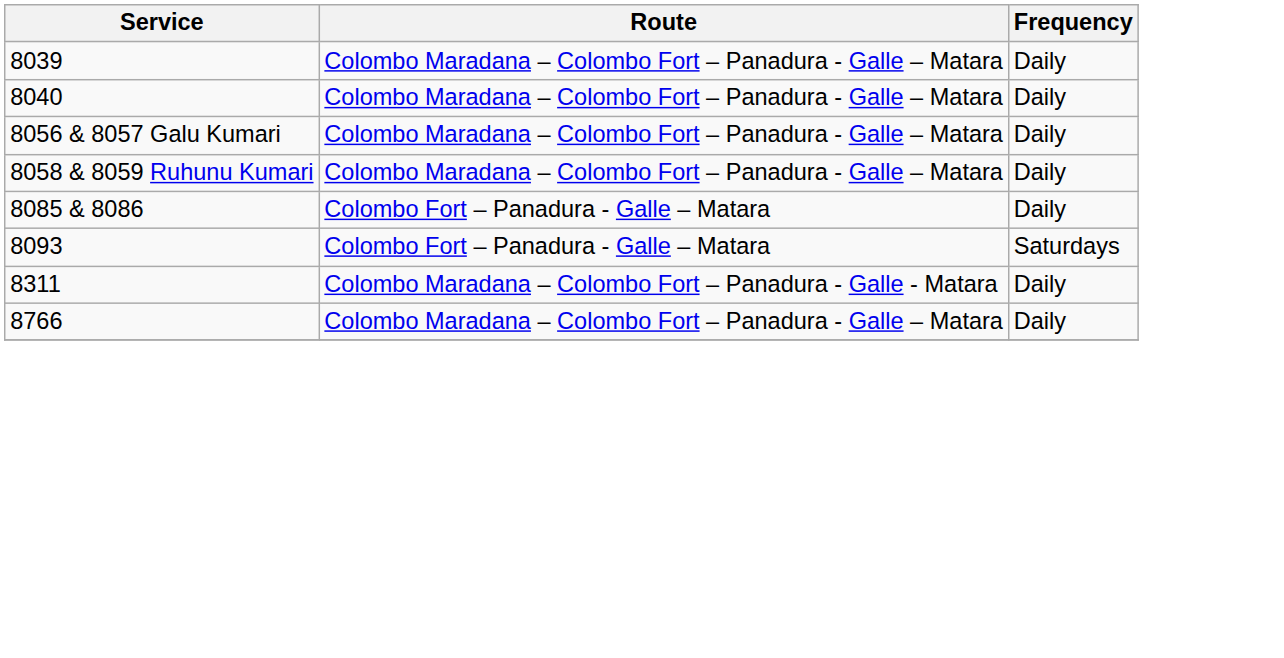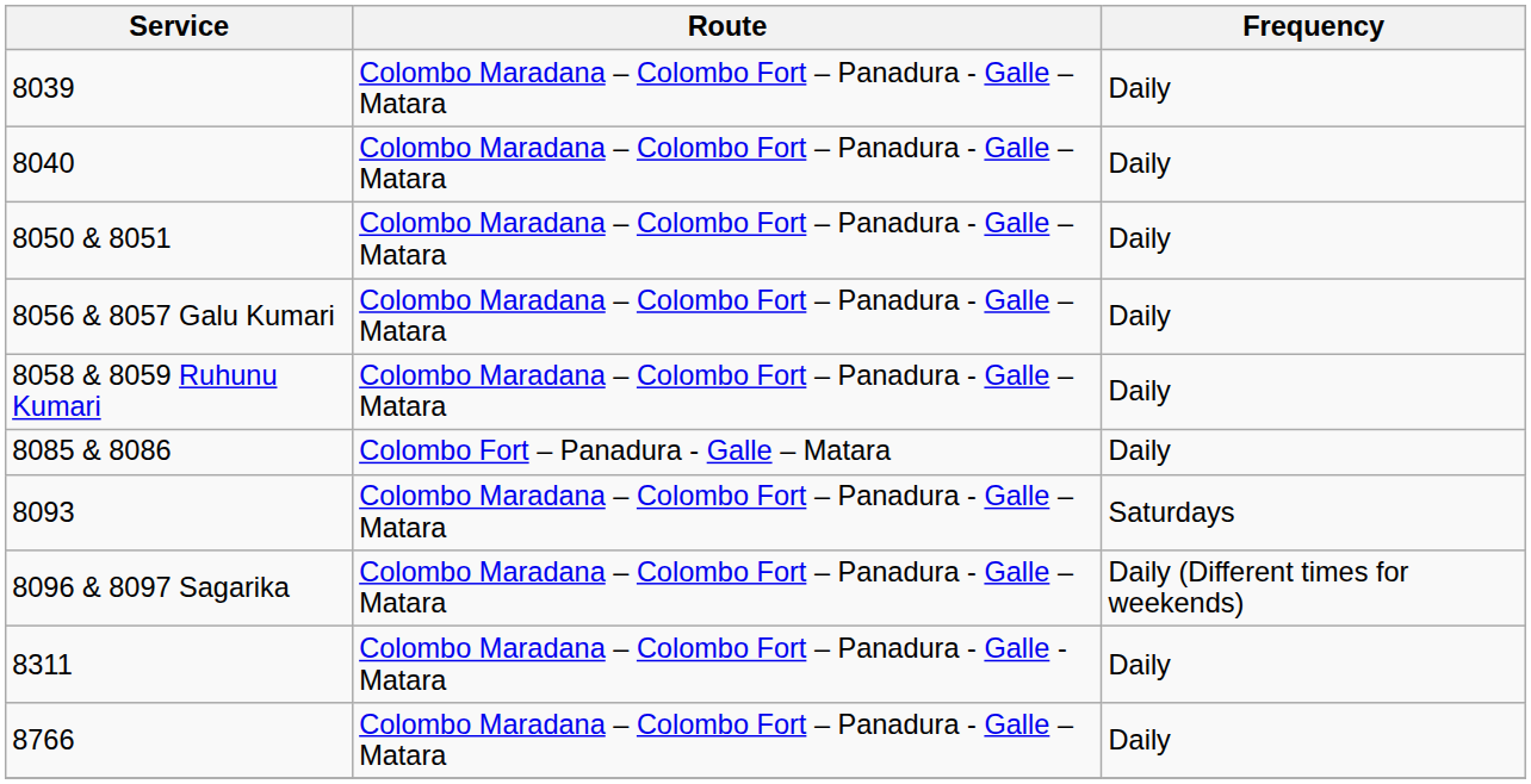+ row: 8050 & 8051 | Colombo Maradana – Colombo Fort – Panadura - Galle – Matara | Daily
8093 | Route: Colombo Fort – Panadura - Galle – Matara -> Colombo Maradana – Colombo Fort – Panadura - Galle – Matara
+ row: 8096 & 8097 Sagarika | Colombo Maradana – Colombo Fort – Panadura - Galle – Matara | Daily (Different times for weekends)
